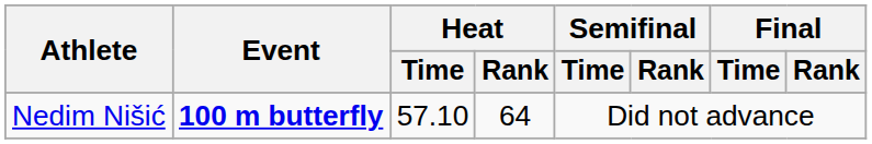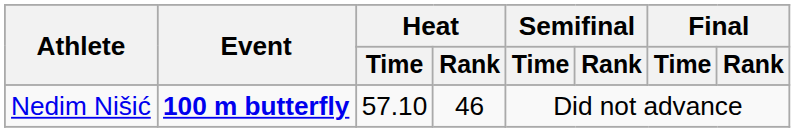Nedim Nišić | Heat / Rank: 64 -> 46
